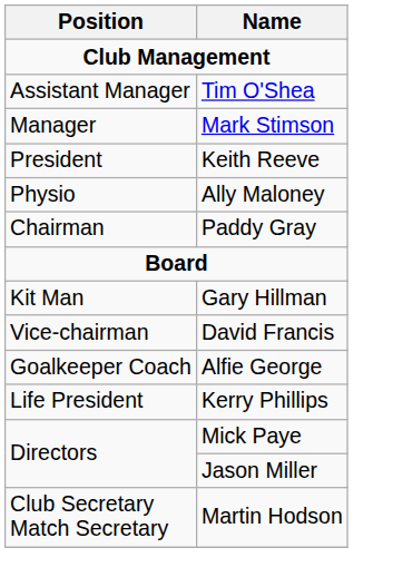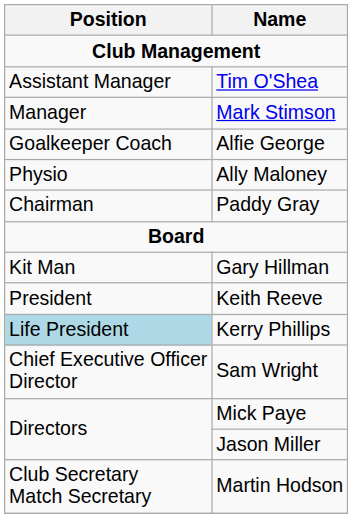rows swapped: Alfie George <-> Keith Reeve
- row: Vice-chairman | David Francis
Kerry Phillips | Position: no background -> lightblue background
+ row: Chief Executive Officer Director | Sam Wright
